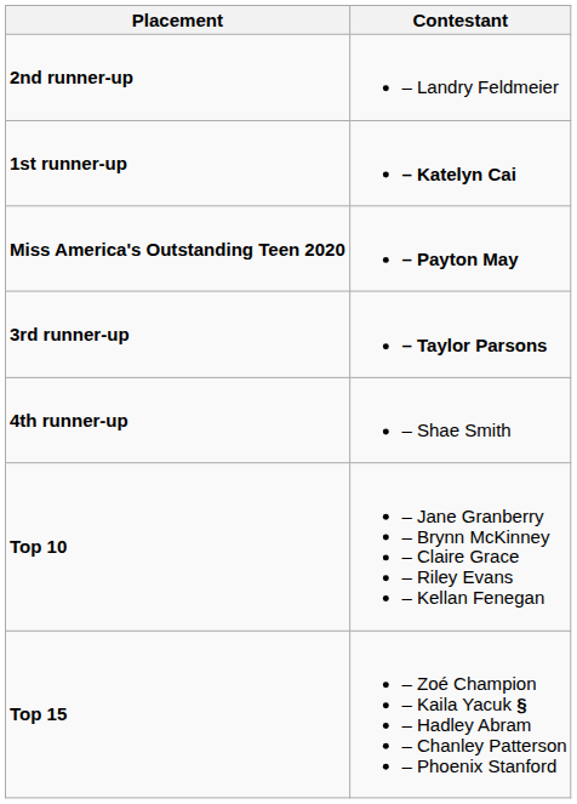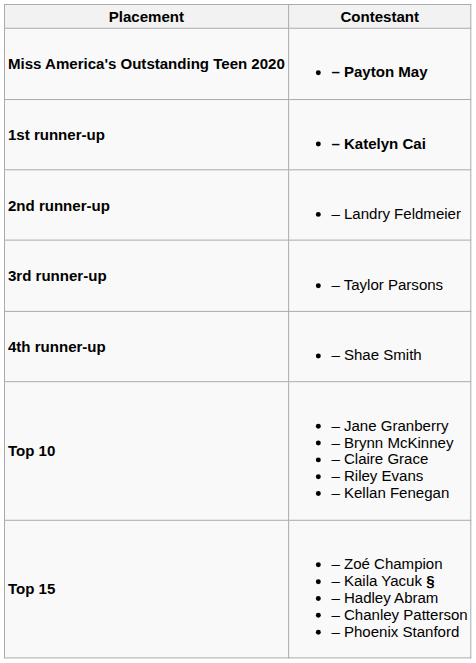rows swapped: Miss America's Outstanding Teen 2020 <-> 2nd runner-up
3rd runner-up | Contestant: bold -> normal
